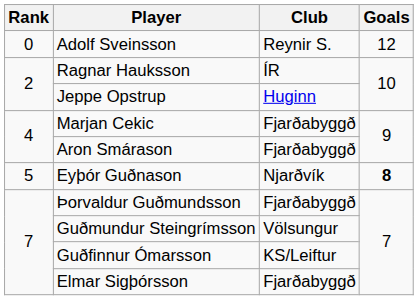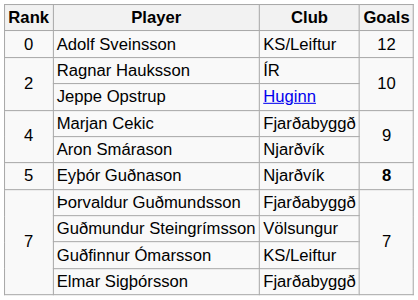Adolf Sveinsson | Club: Reynir S. -> KS/Leiftur
Aron Smárason | Club: Fjarðabyggð -> Njarðvík
